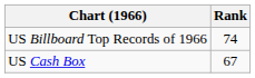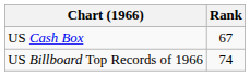rows swapped: US Billboard Top Records of 1966 <-> US Cash Box
